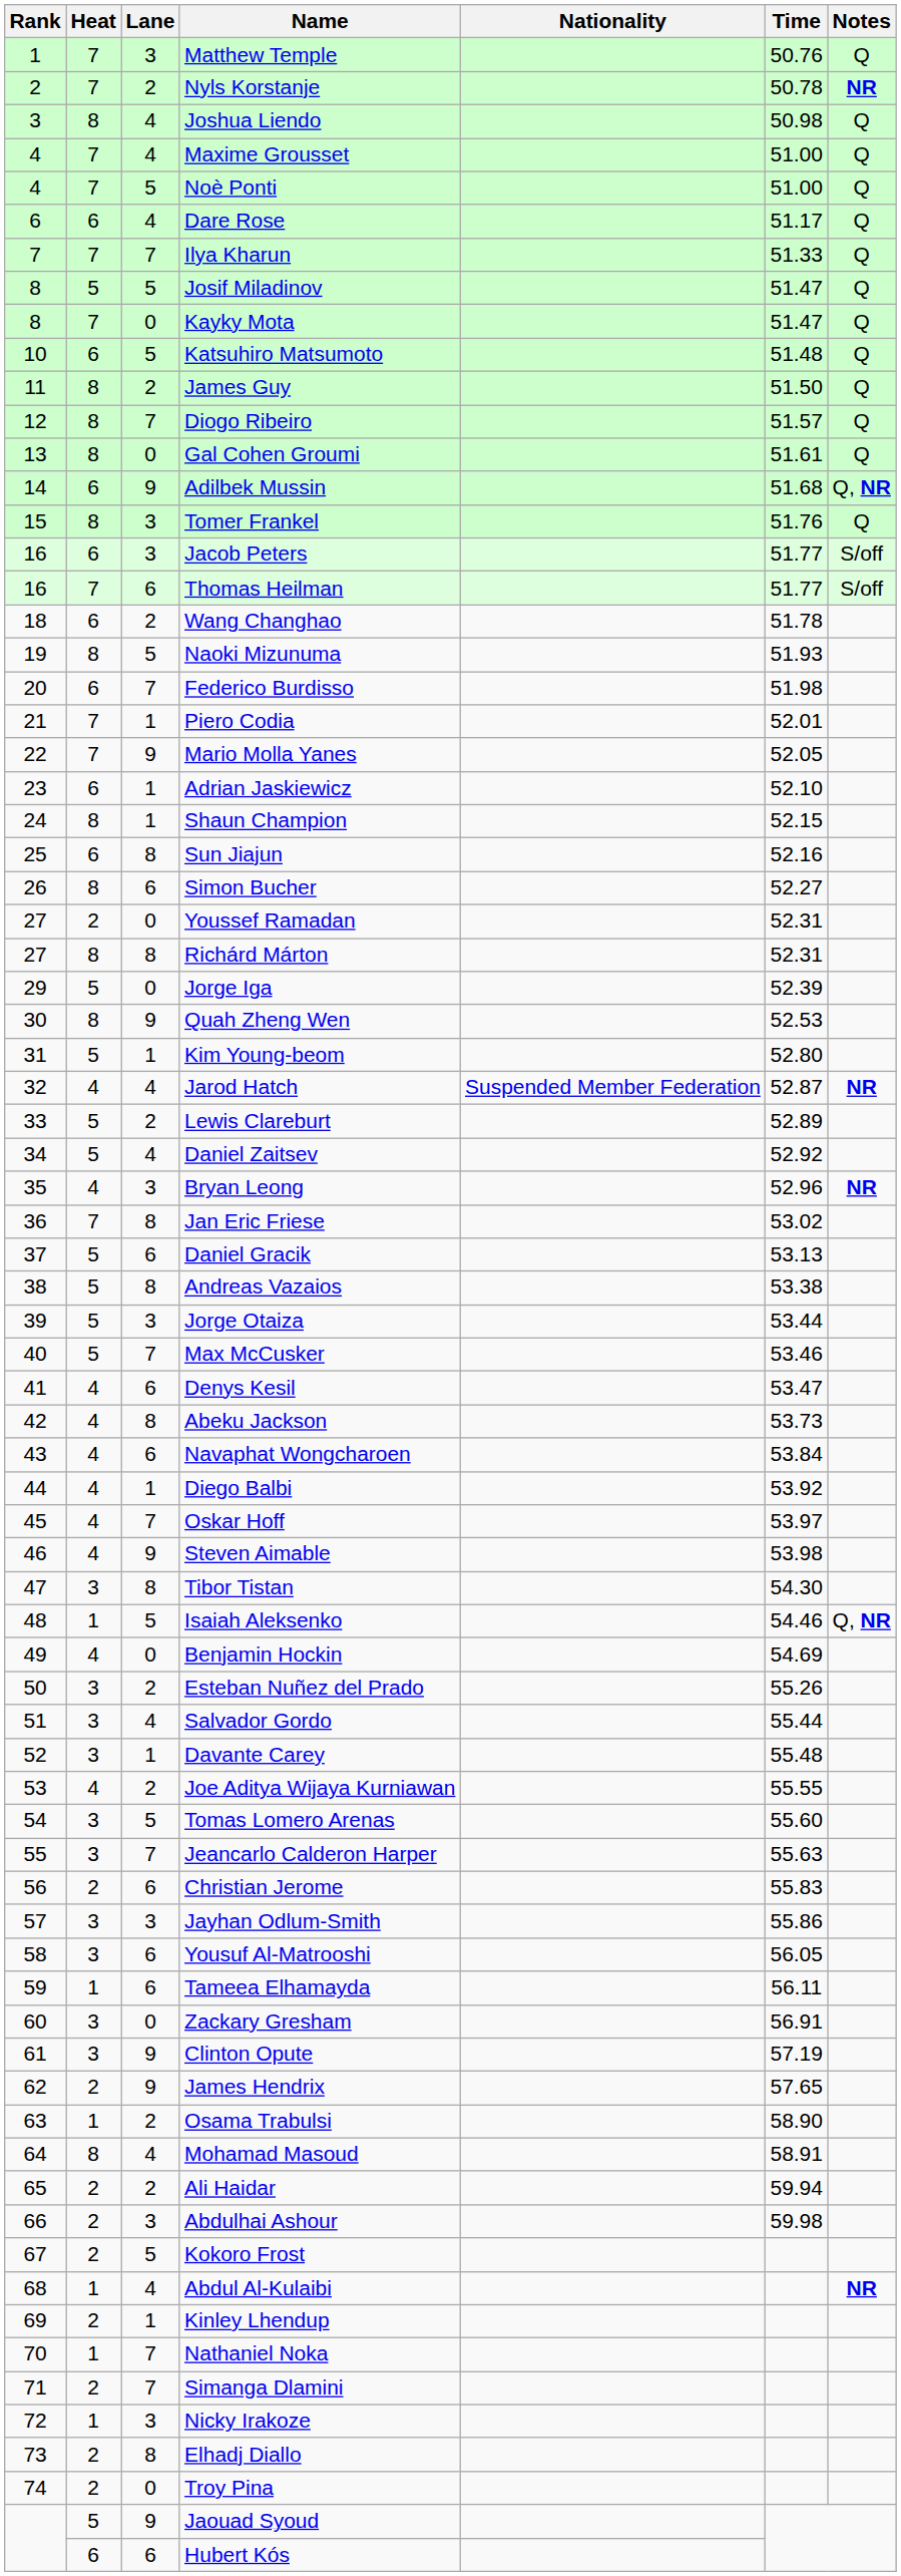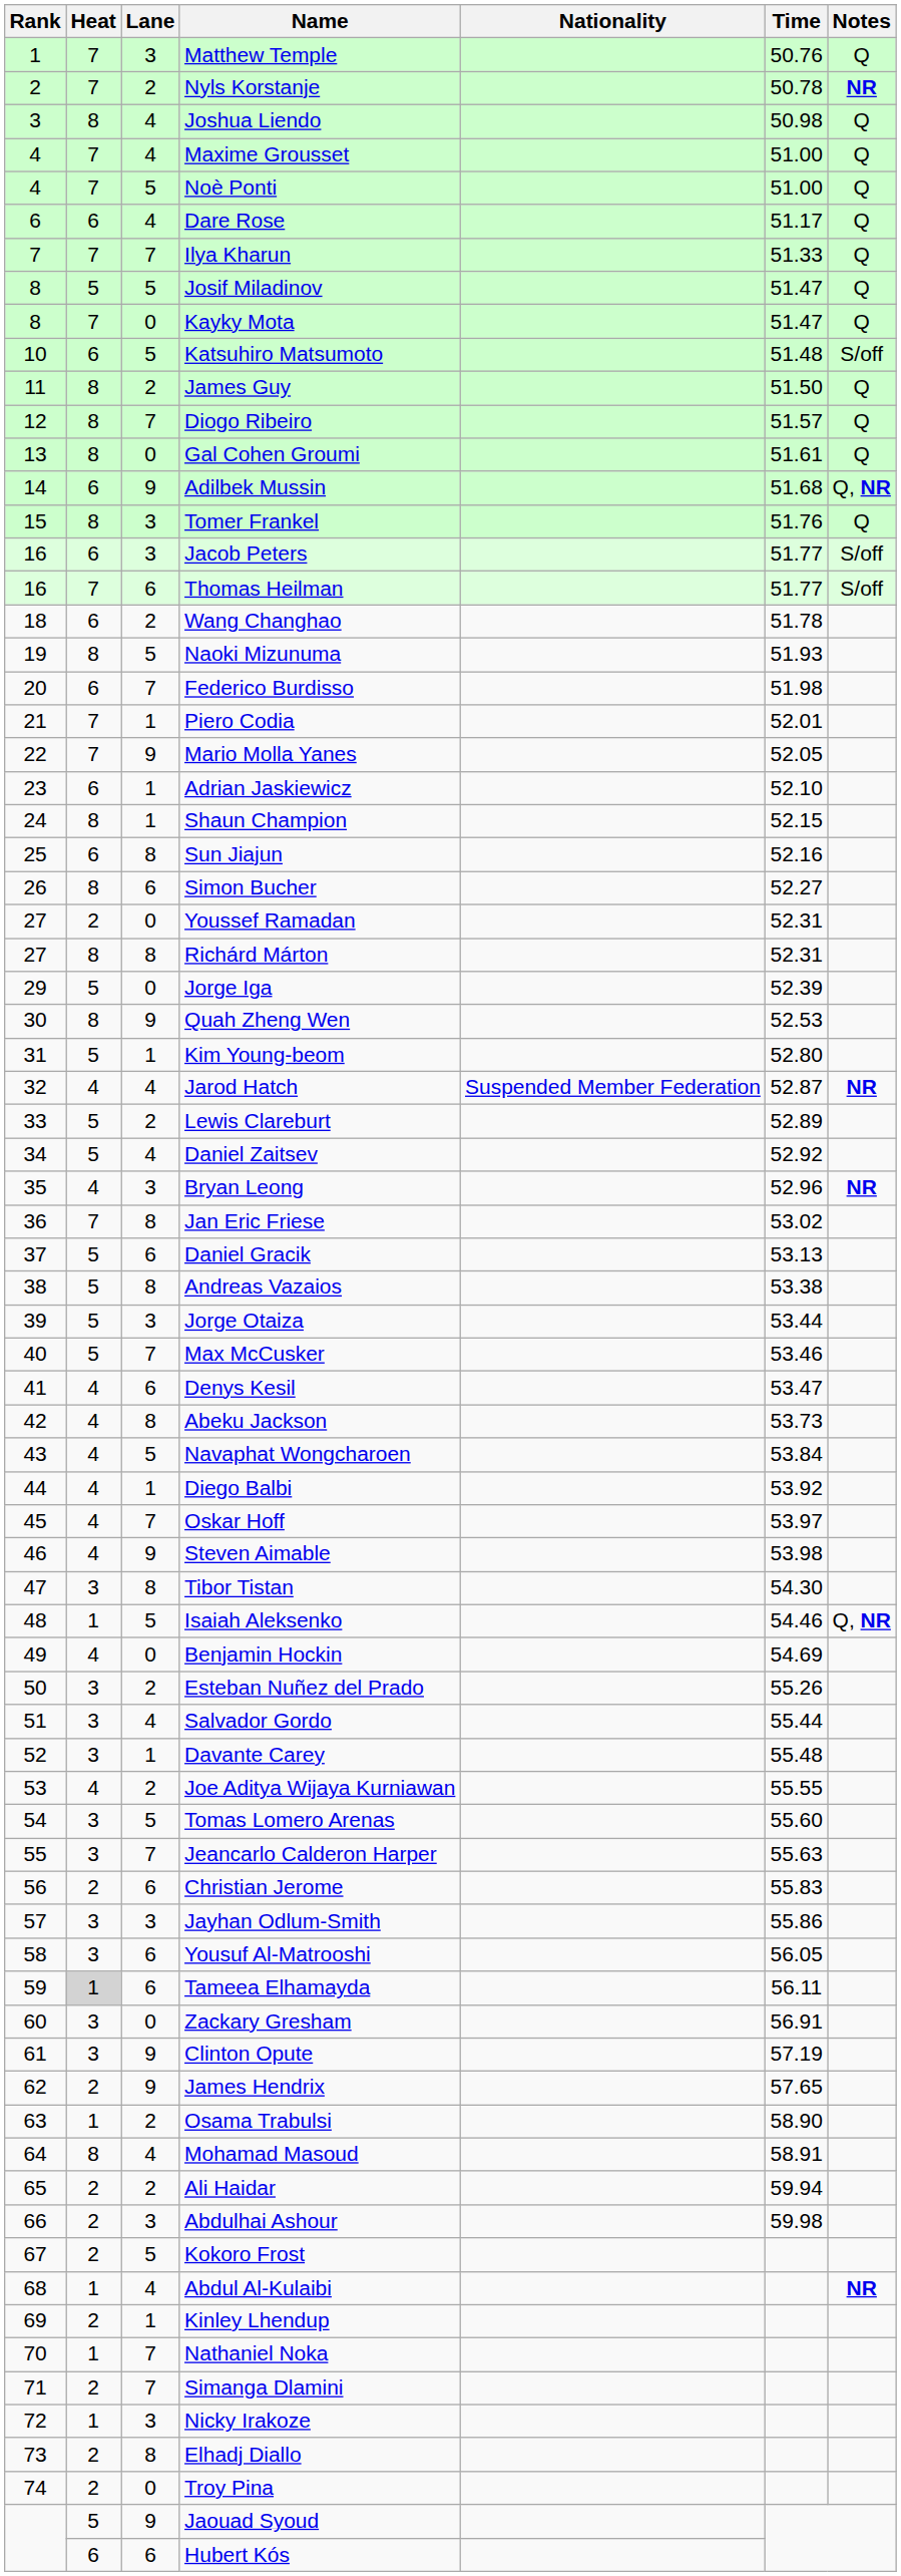Katsuhiro Matsumoto | Notes: Q -> S/off
Navaphat Wongcharoen | Lane: 6 -> 5
Tameea Elhamayda | Heat: no background -> lightgrey background
